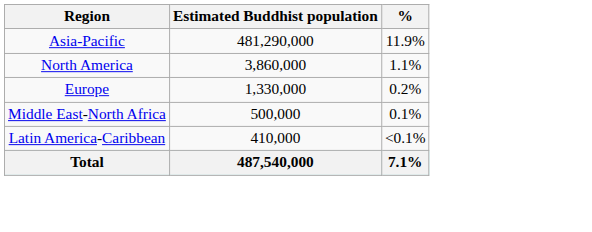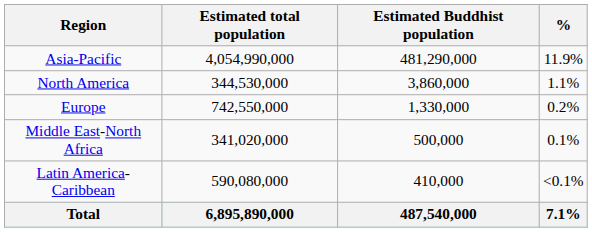+ column: Estimated total population | 4,054,990,000 | 344,530,000 | 742,550,000 | 341,020,000 | 590,080,000 | 6,895,890,000
